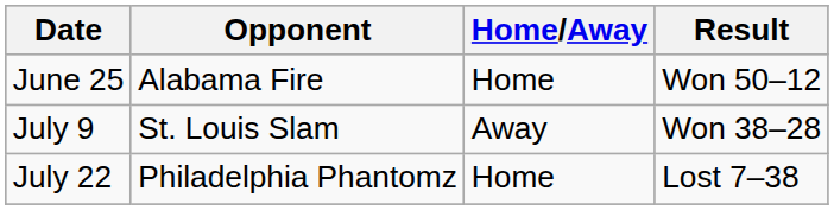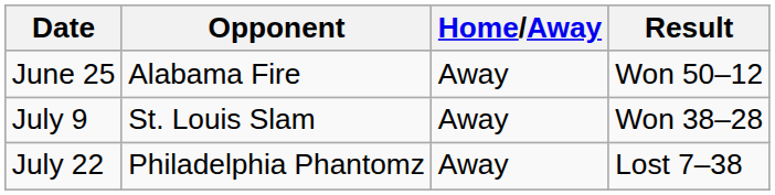June 25 | Home/Away: Home -> Away
July 22 | Home/Away: Home -> Away
